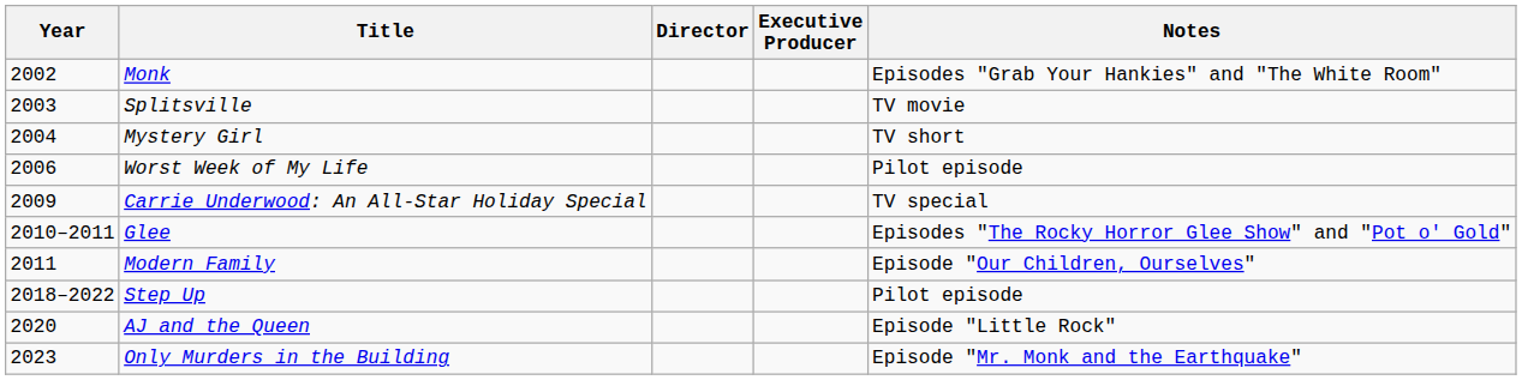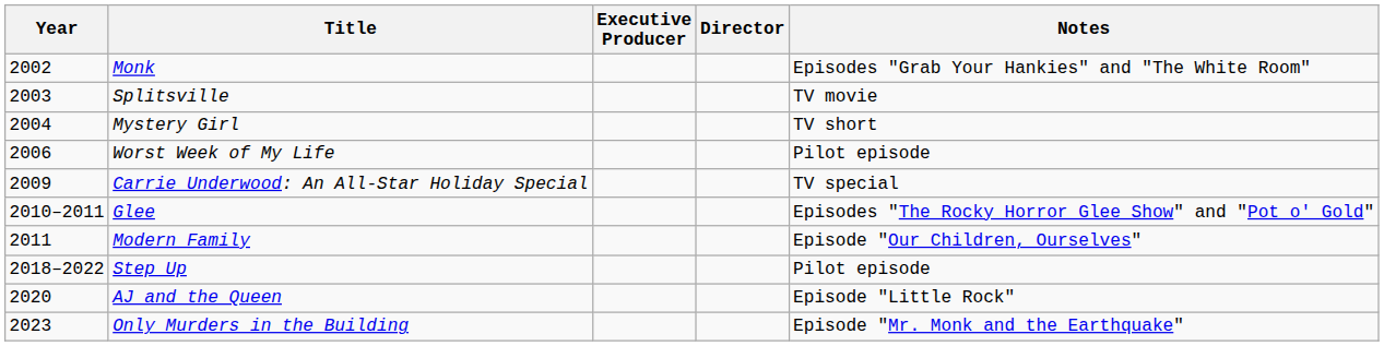columns swapped: Director <-> Executive Producer
